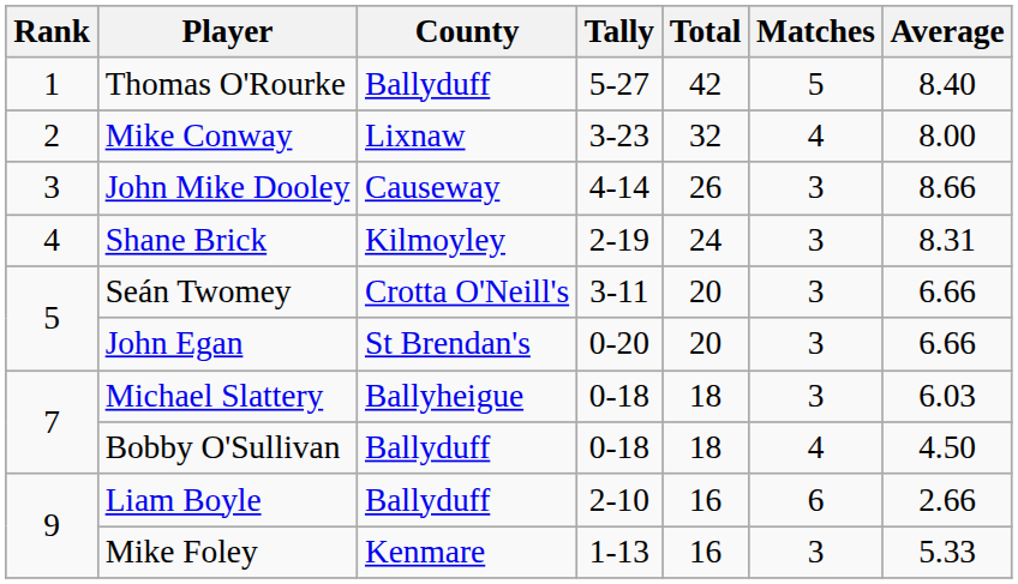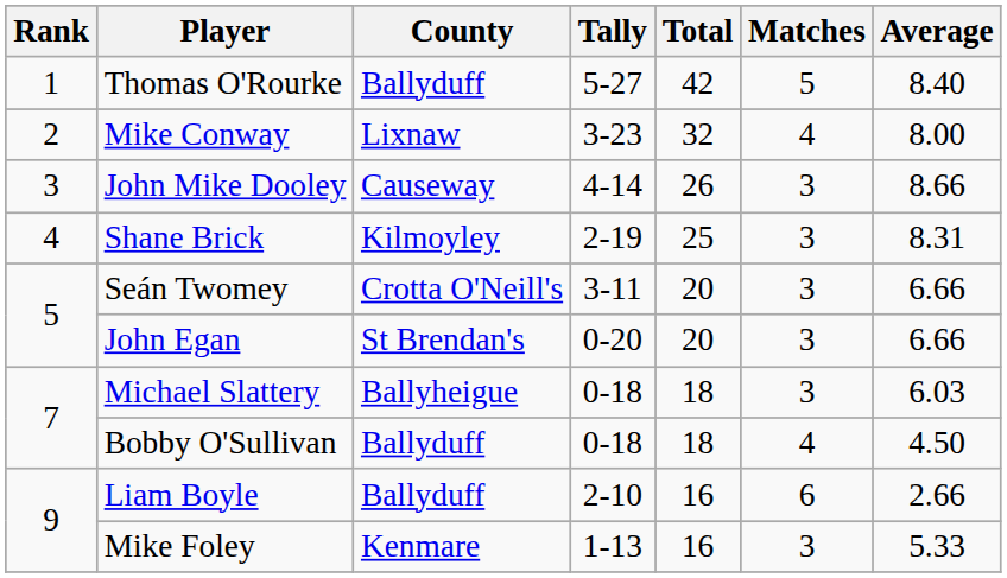Shane Brick | Total: 24 -> 25
